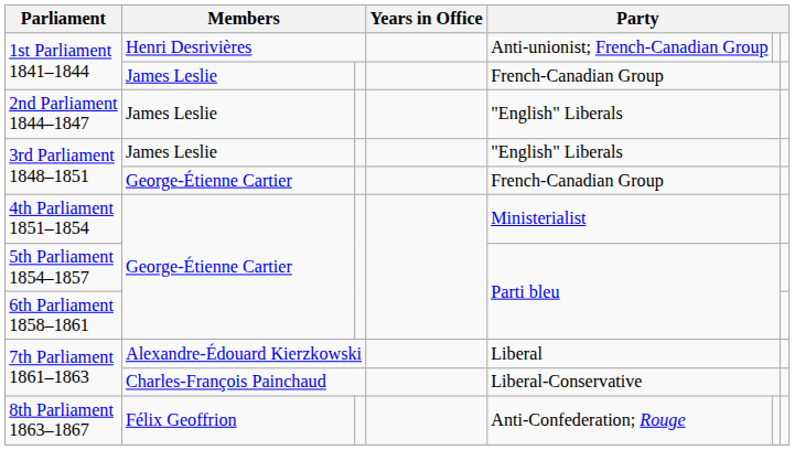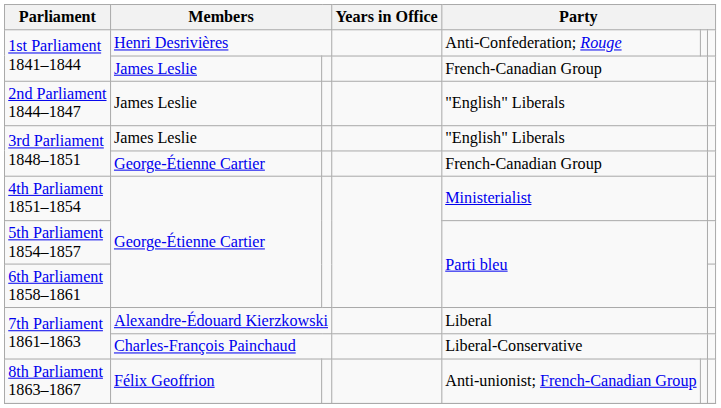1st Parliament 1841–1844 / Henri Desrivières | column 5: Anti-unionist; French-Canadian Group -> Anti-Confederation; Rouge
8th Parliament 1863–1867 | column 5: Anti-Confederation; Rouge -> Anti-unionist; French-Canadian Group
